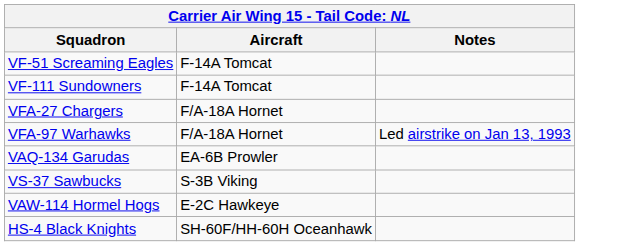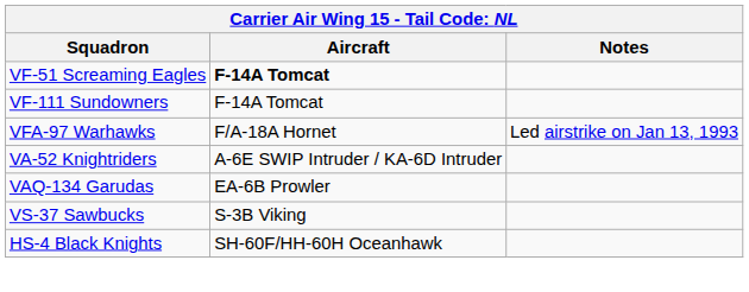VF-51 Screaming Eagles | Aircraft: normal -> bold
- row: VFA-27 Chargers | F/A-18A Hornet
+ row: VA-52 Knightriders | A-6E SWIP Intruder / KA-6D Intruder
- row: VAW-114 Hormel Hogs | E-2C Hawkeye
